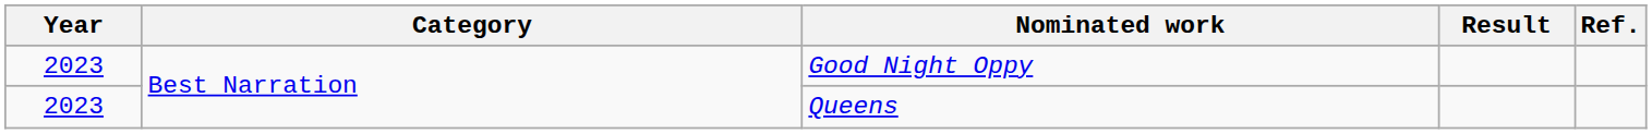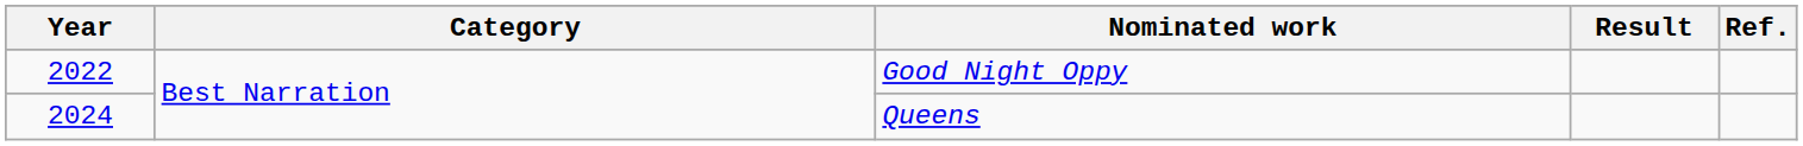Good Night Oppy | Year: 2023 -> 2022
Queens | Year: 2023 -> 2024
